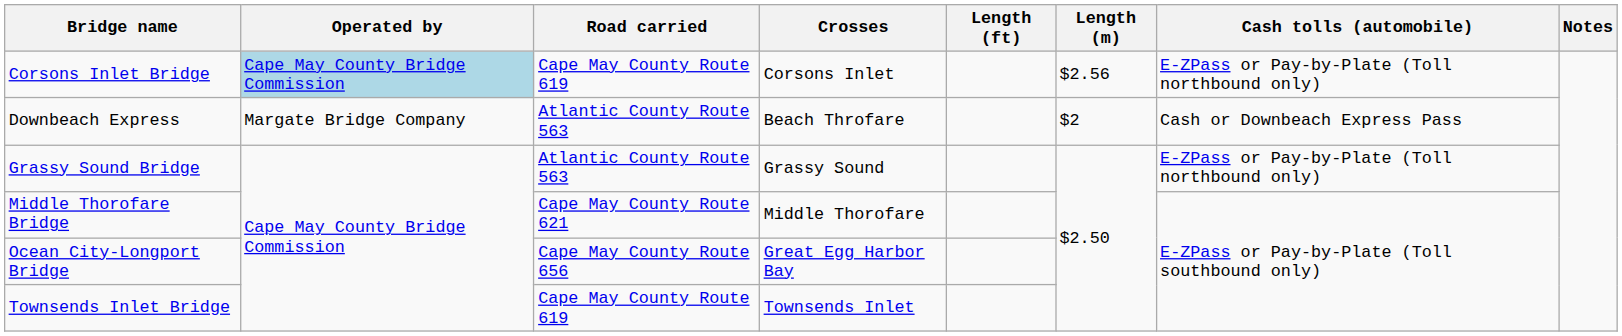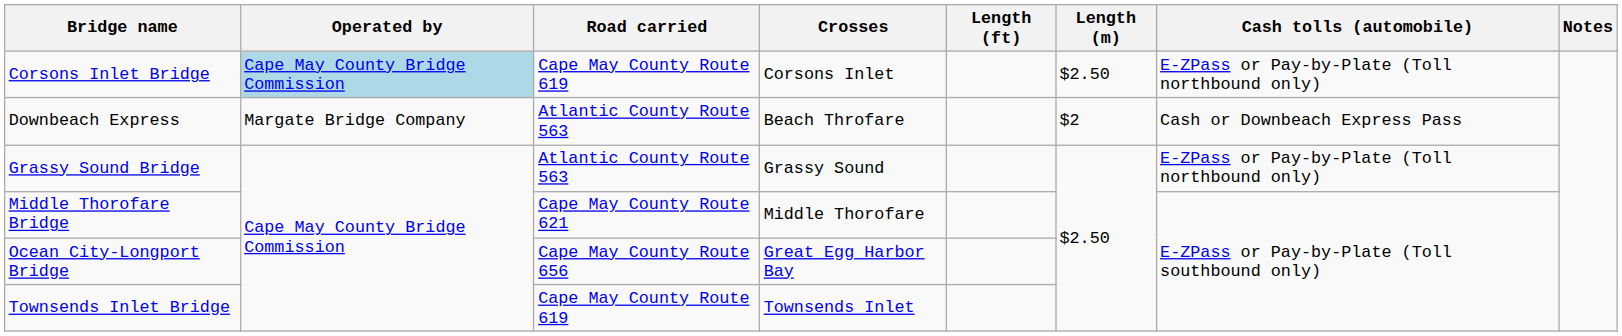Corsons Inlet Bridge | Length (m): $2.56 -> $2.50
